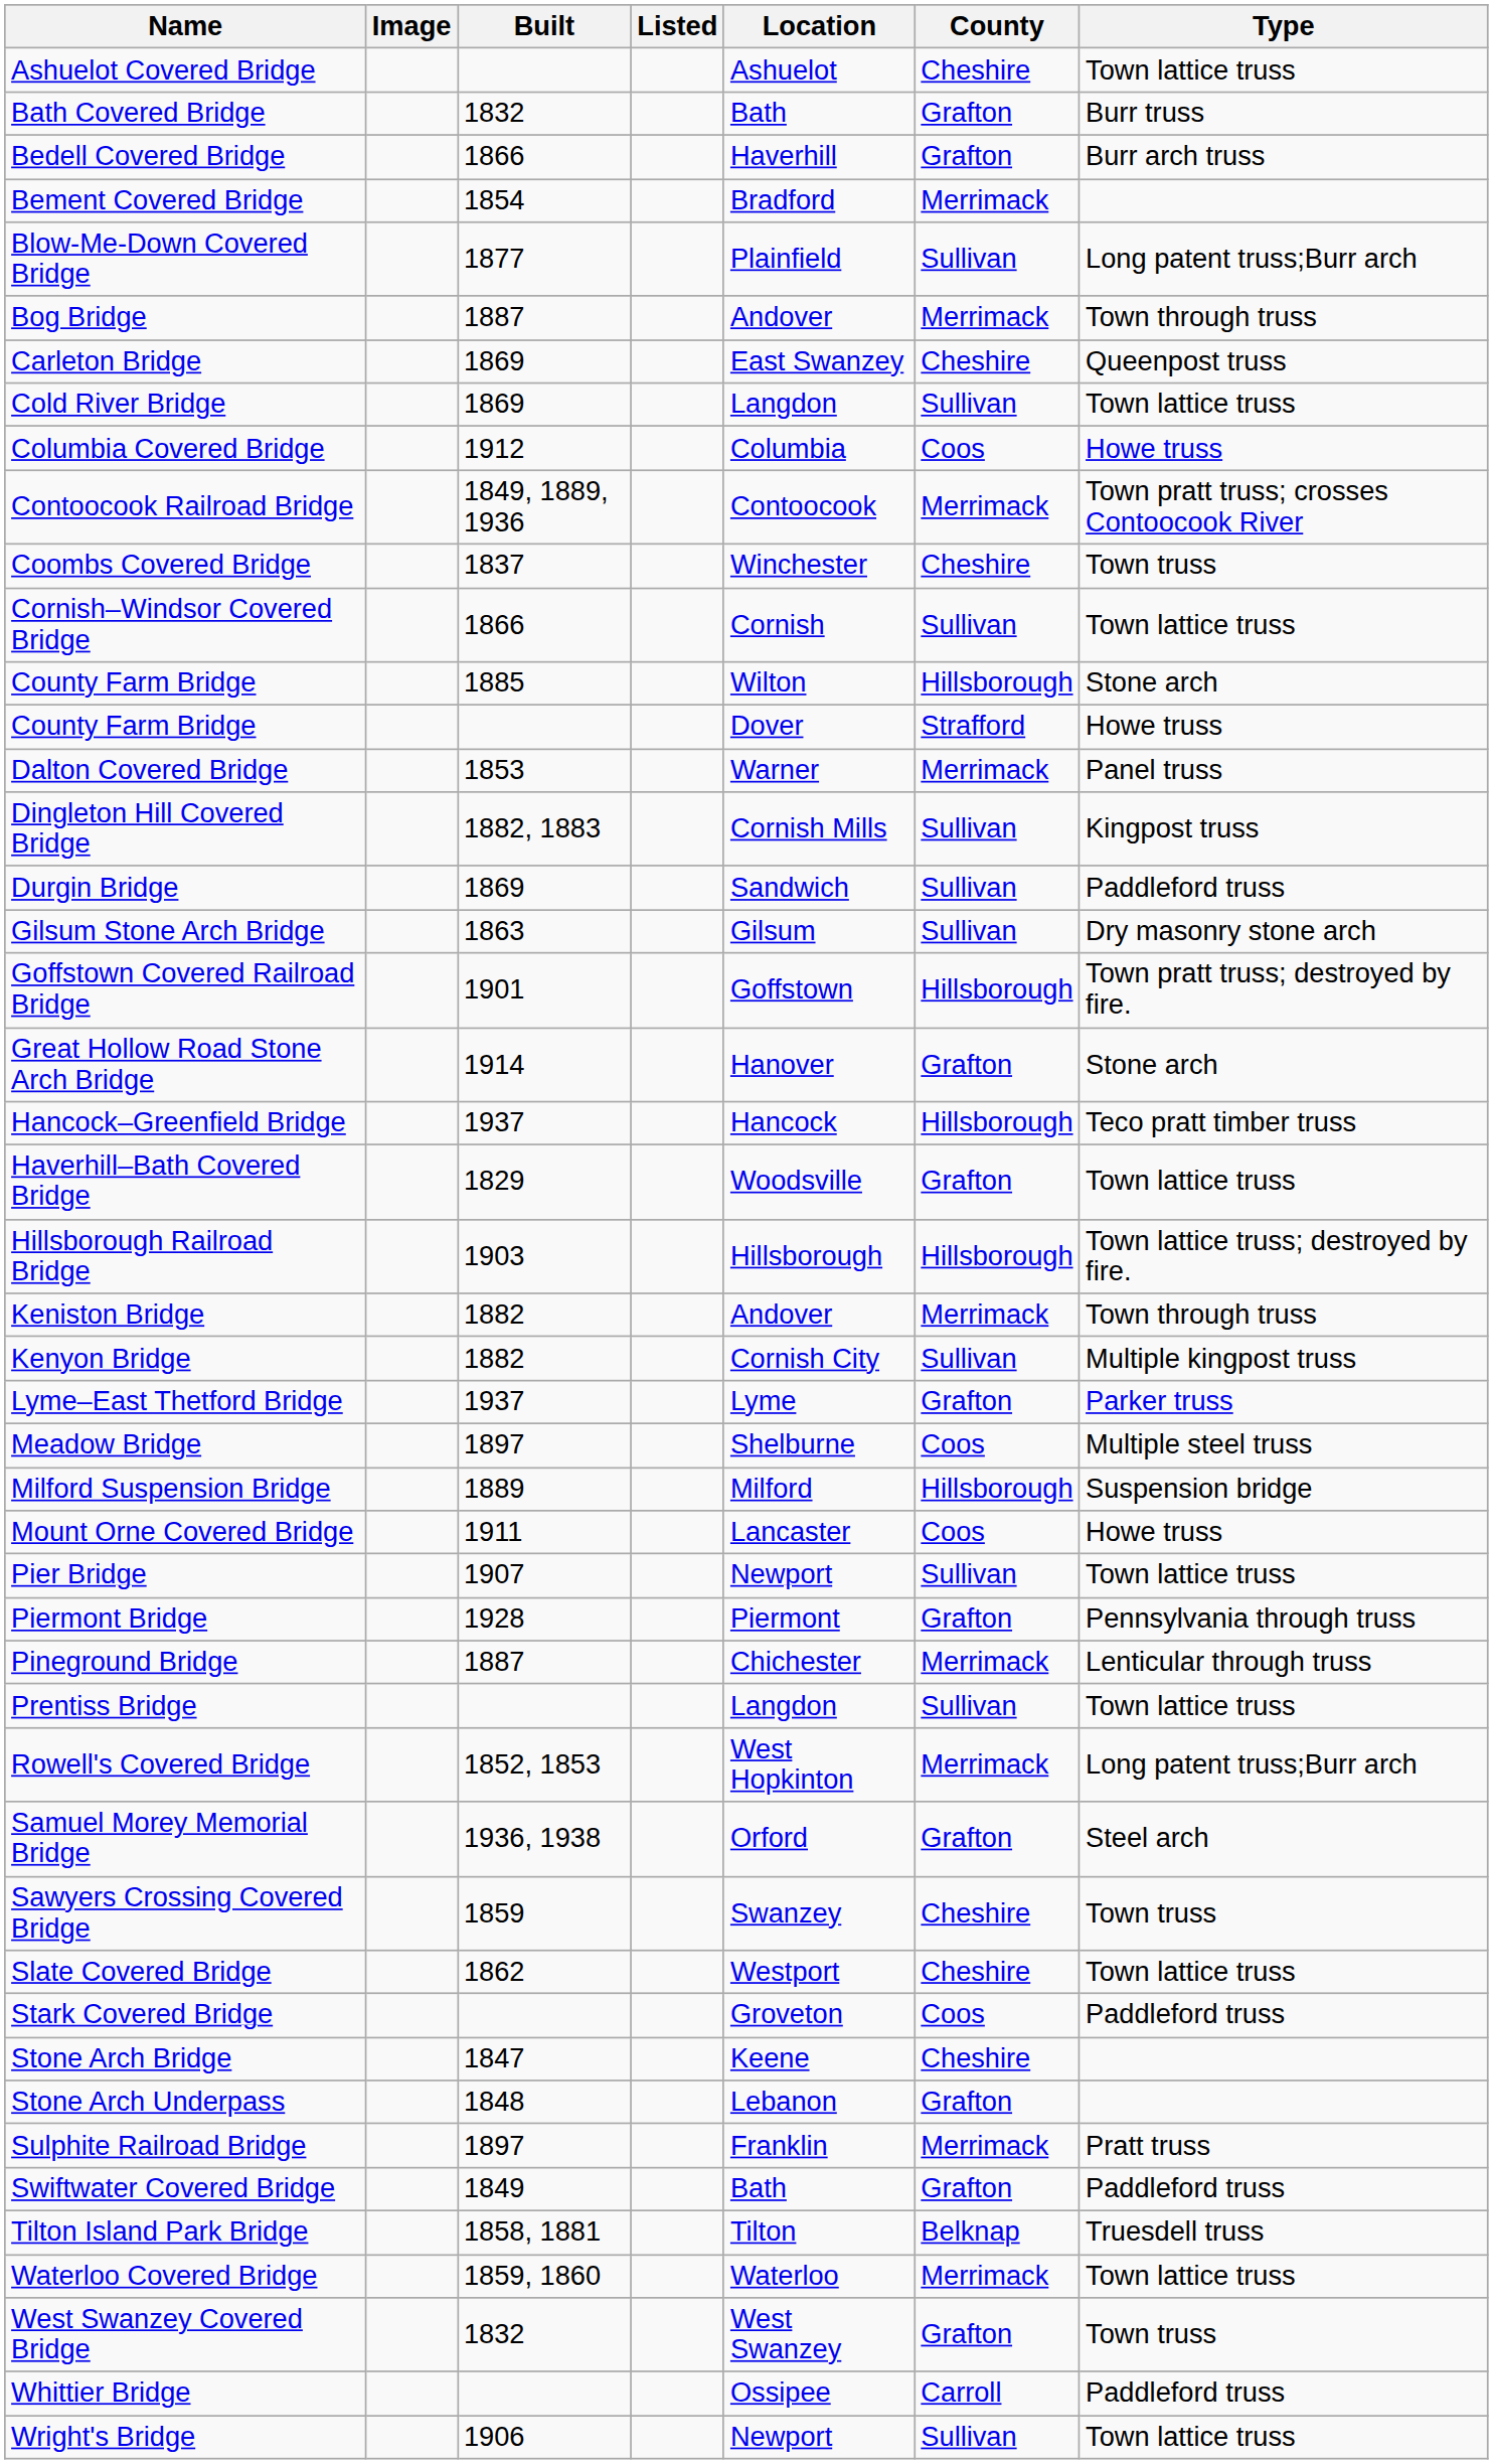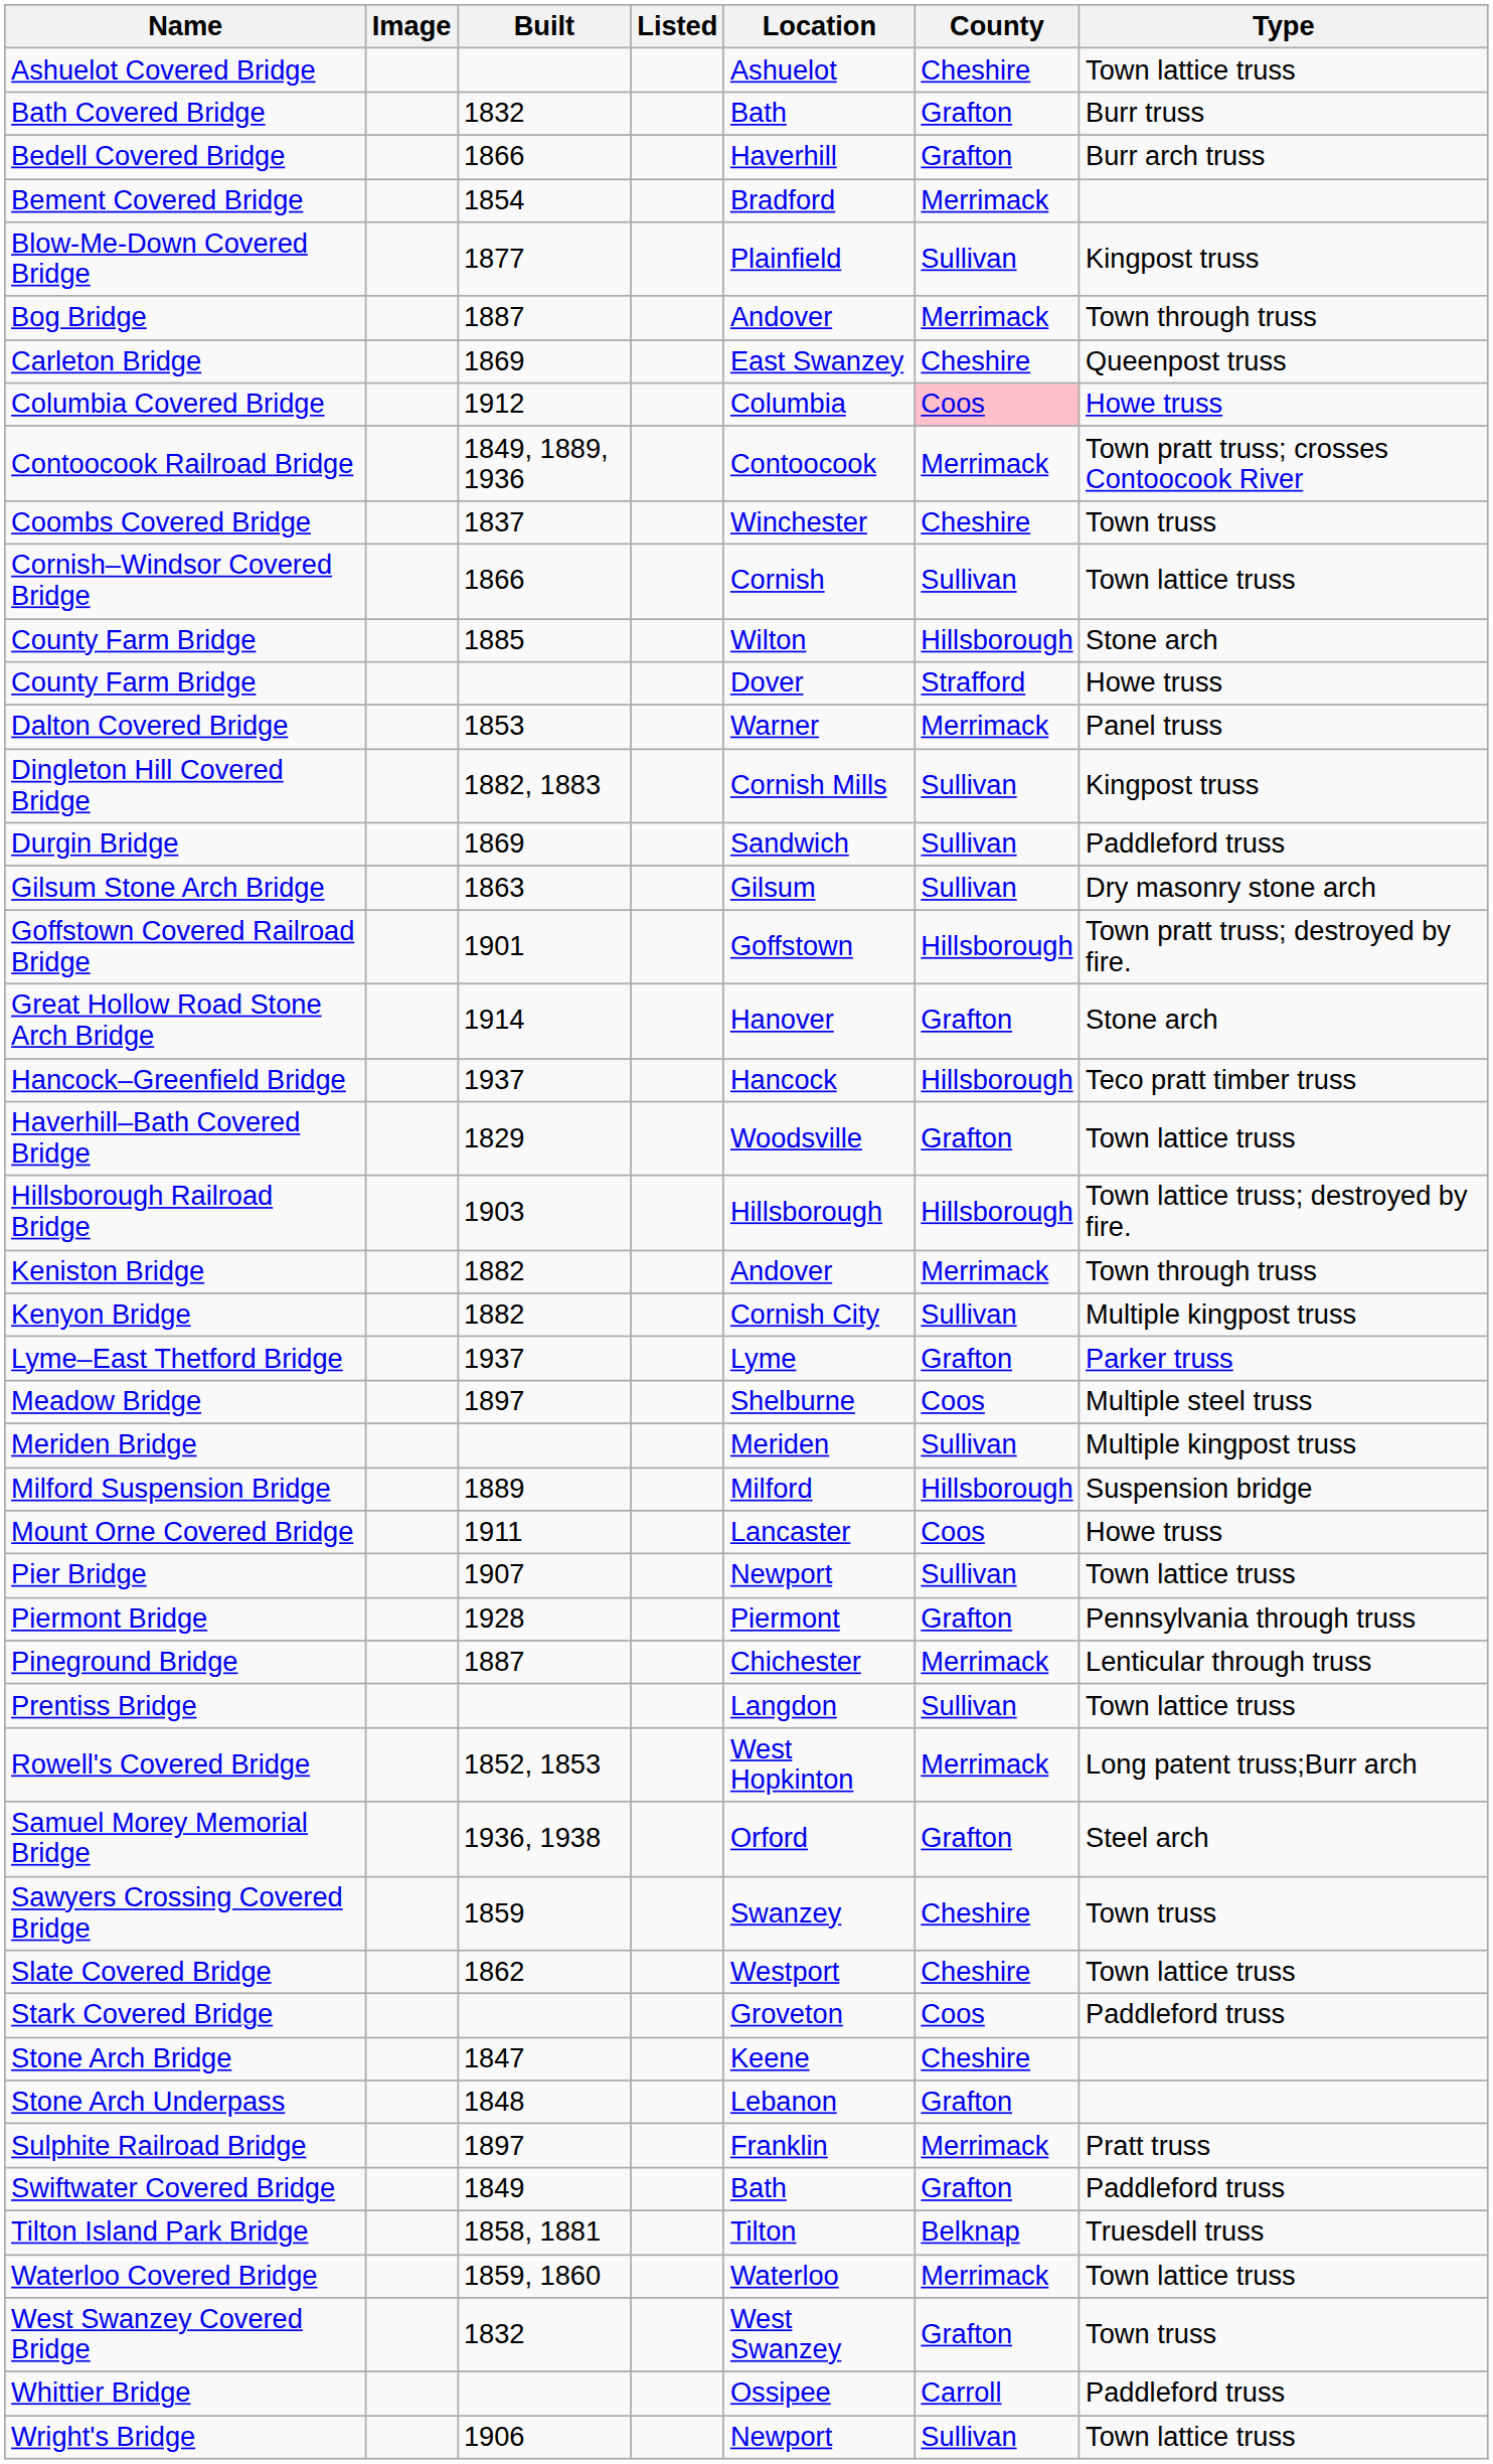Blow-Me-Down Covered Bridge | Type: Long patent truss;Burr arch -> Kingpost truss
- row: Cold River Bridge | 1869 | Langdon | Sullivan | Town lattice truss
Columbia Covered Bridge | County: no background -> pink background
+ row: Meriden Bridge | Meriden | Sullivan | Multiple kingpost truss
